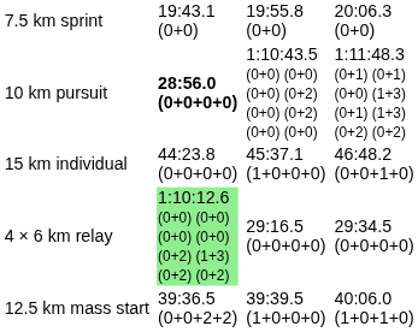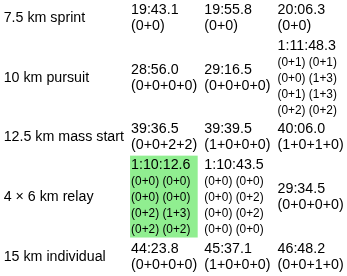10 km pursuit | column 3: bold -> normal
10 km pursuit | column 5: 1:10:43.5 (0+0) (0+0) (0+0) (0+2) (0+0) (0+2) (0+0) (0+0) -> 29:16.5 (0+0+0+0)
rows swapped: 15 km individual <-> 12.5 km mass start
4 × 6 km relay | column 5: 29:16.5 (0+0+0+0) -> 1:10:43.5 (0+0) (0+0) (0+0) (0+2) (0+0) (0+2) (0+0) (0+0)
